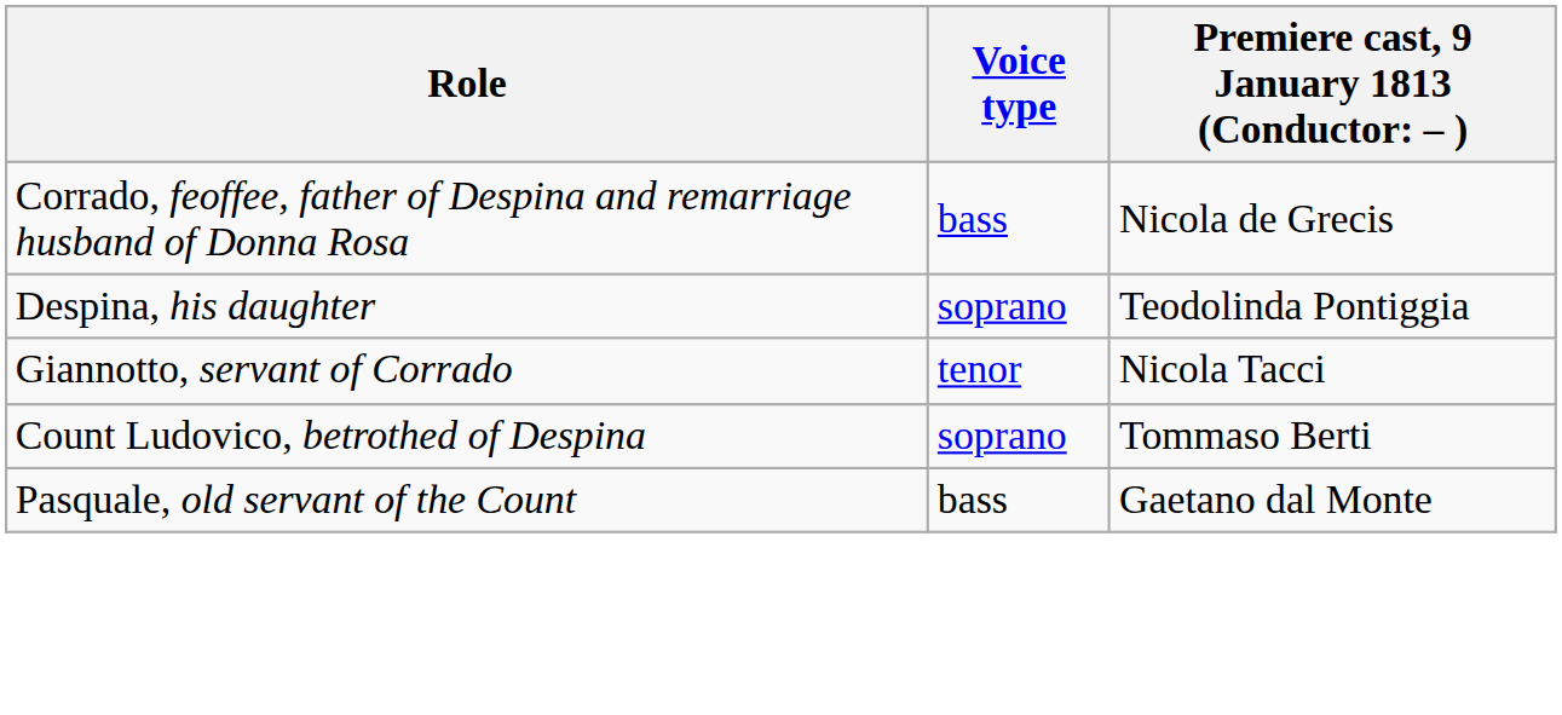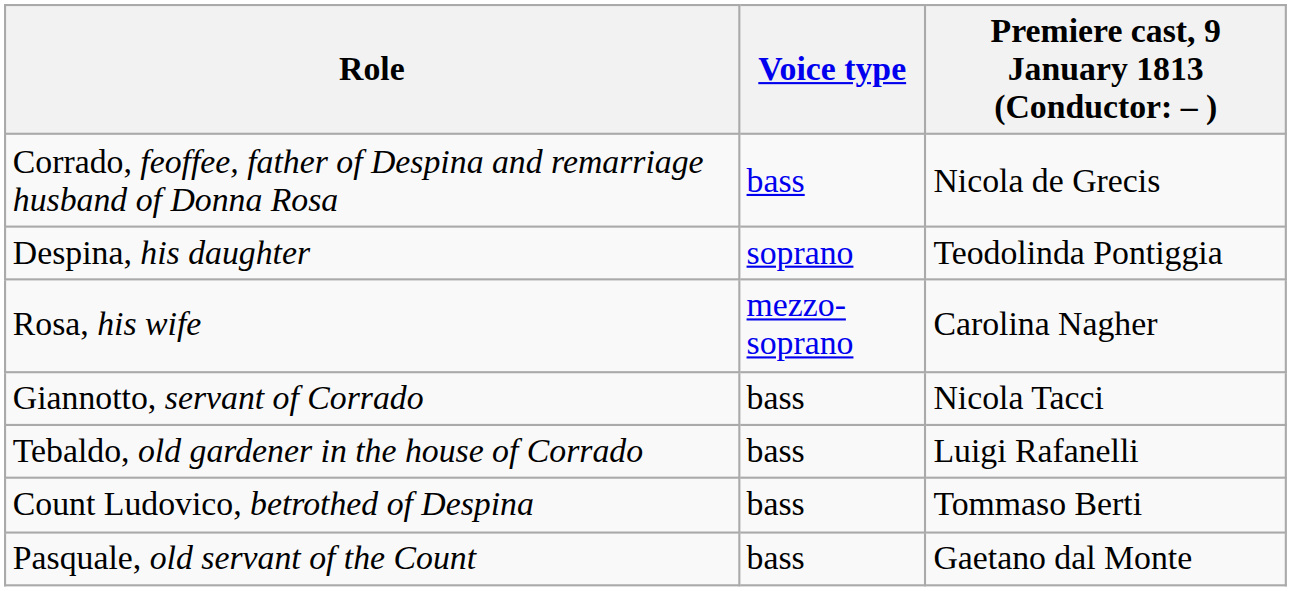+ row: Rosa, his wife | mezzo-soprano | Carolina Nagher
Giannotto, servant of Corrado | Voice type: tenor -> bass
+ row: Tebaldo, old gardener in the house of Corrado | bass | Luigi Rafanelli
Count Ludovico, betrothed of Despina | Voice type: soprano -> bass
